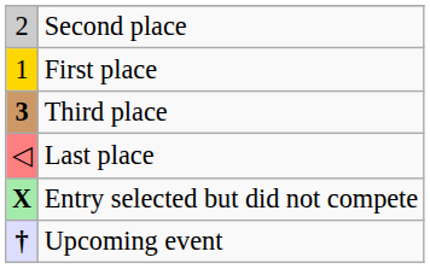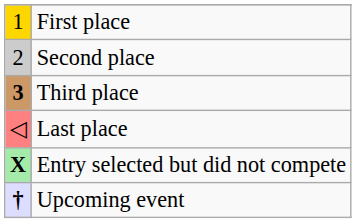rows swapped: First place <-> Second place
